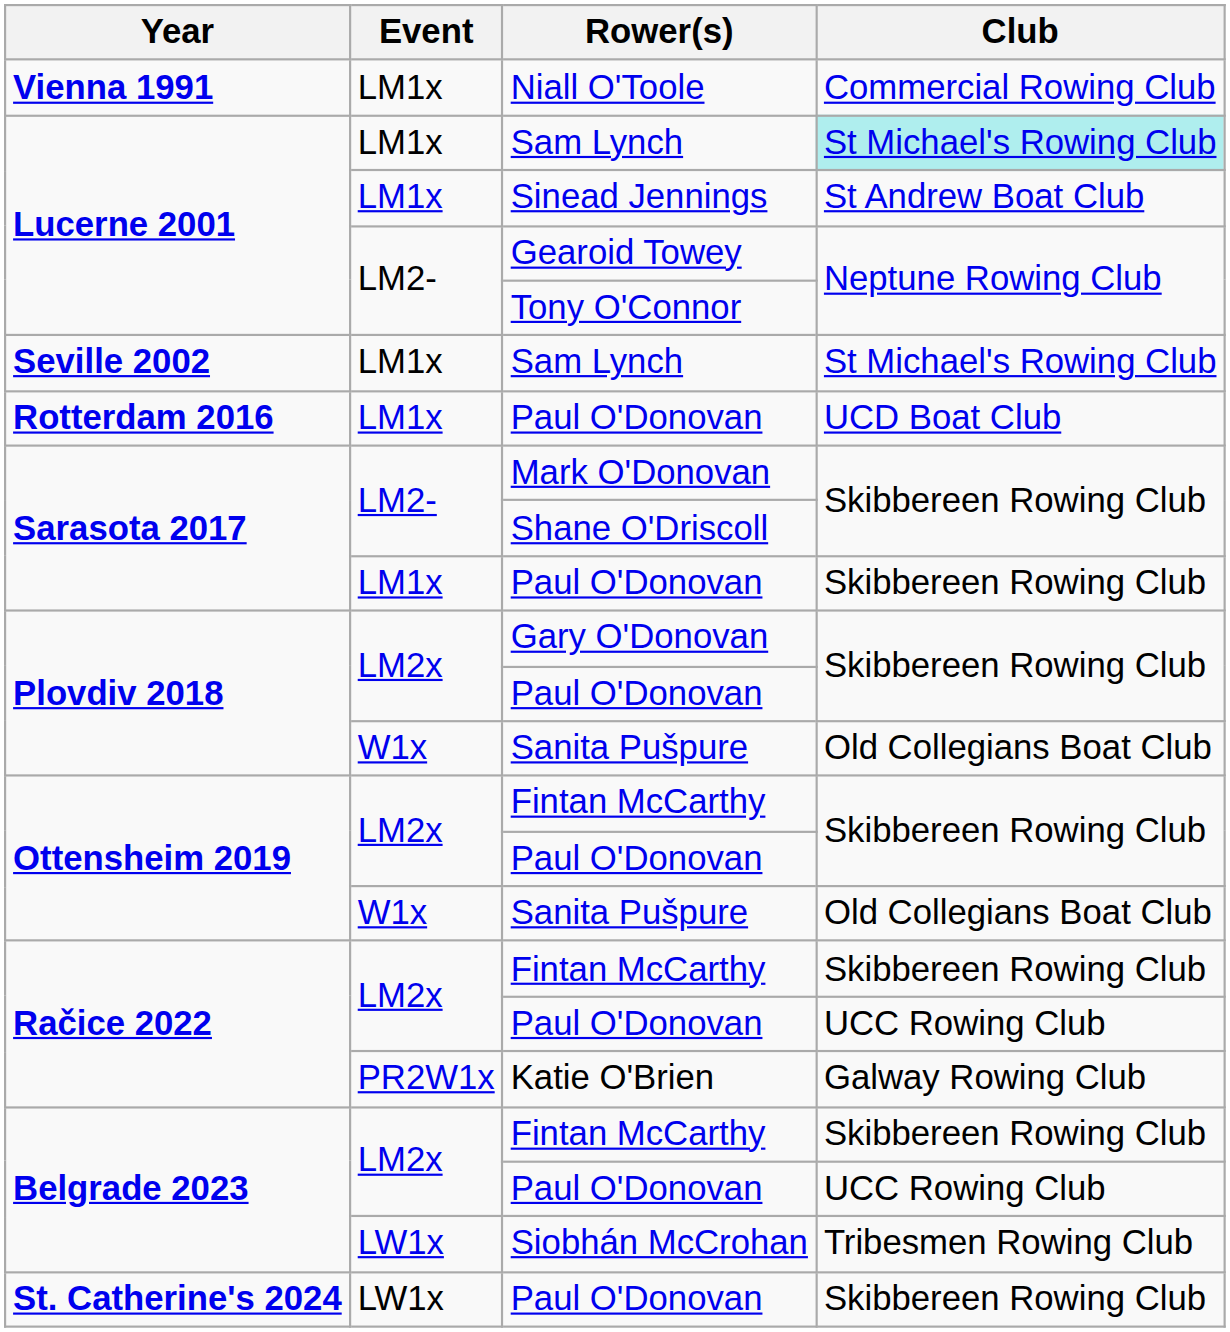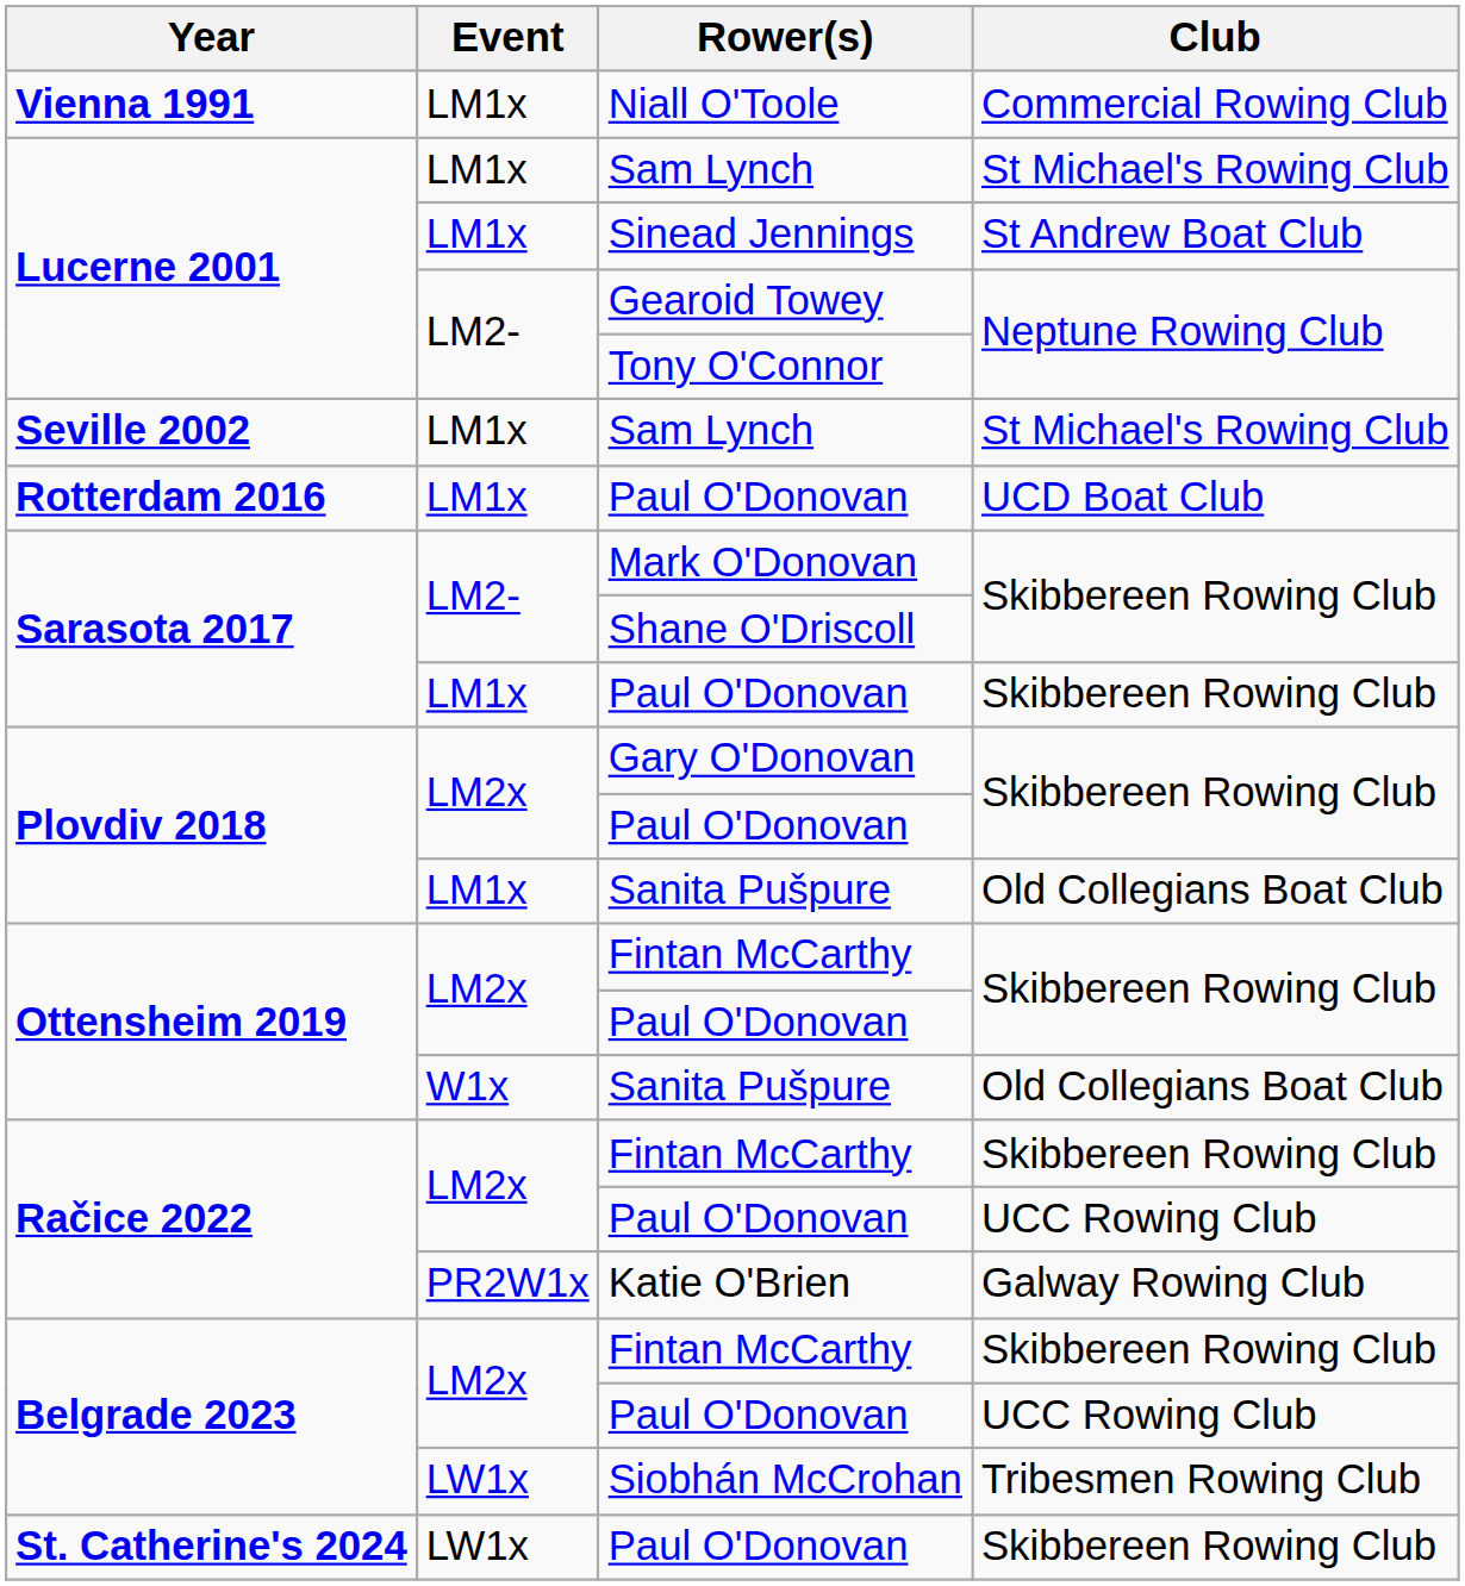Lucerne 2001 / Sam Lynch | Club: paleturquoise background -> no background
Plovdiv 2018 / Sanita Pušpure | Event: W1x -> LM1x
